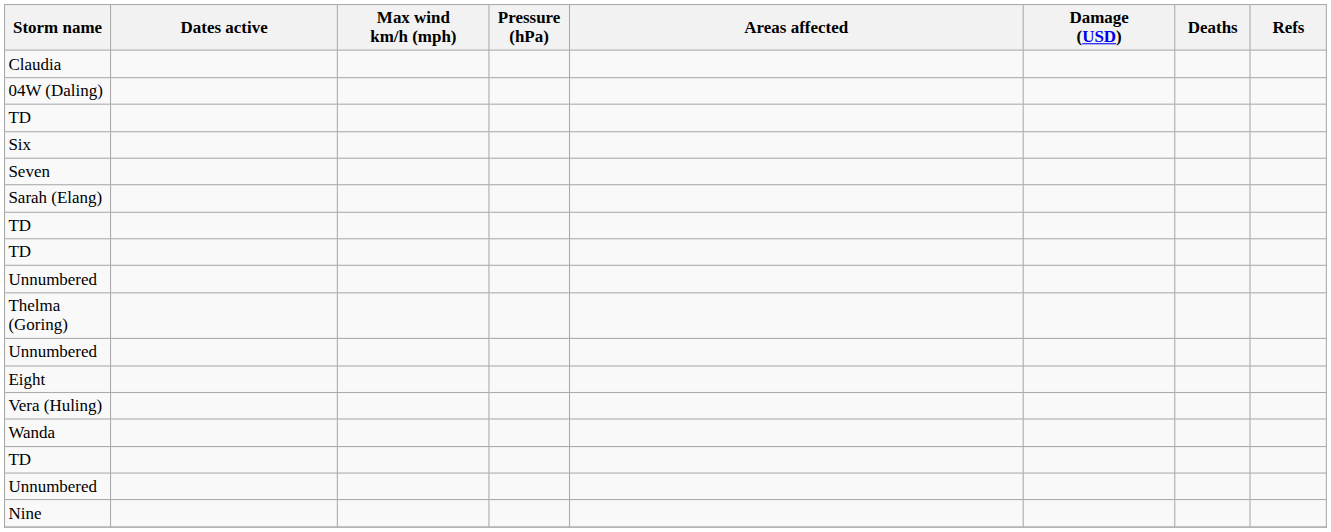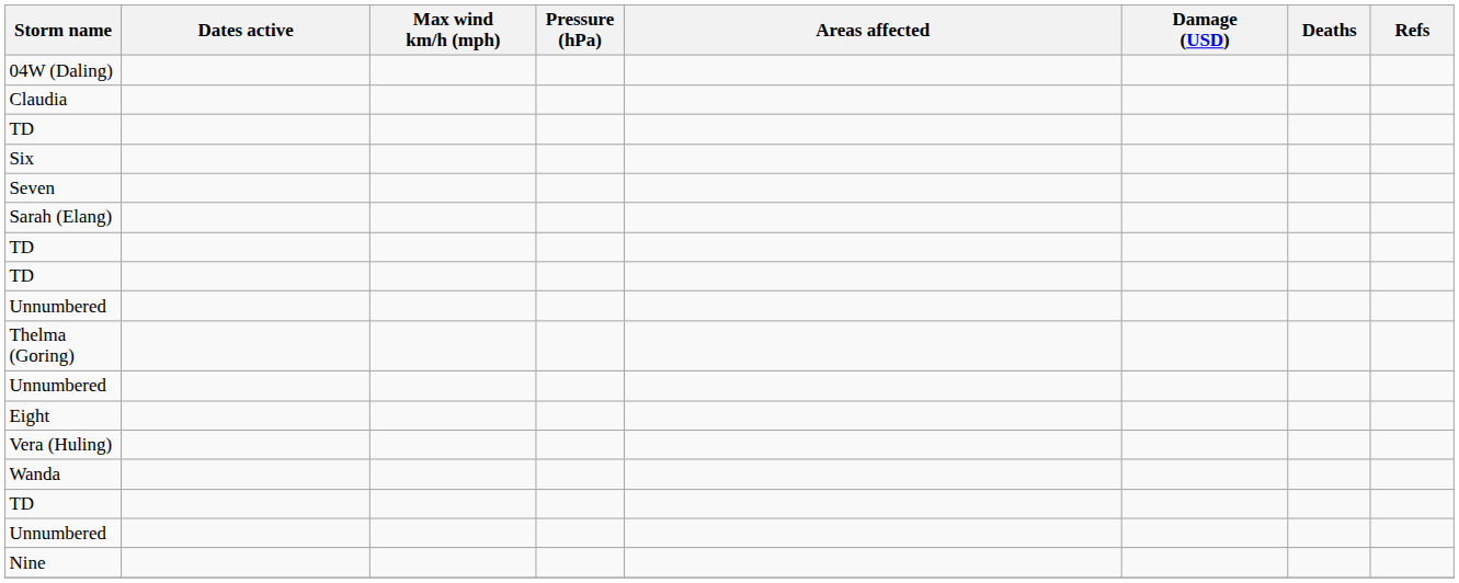rows swapped: Claudia <-> 04W (Daling)
